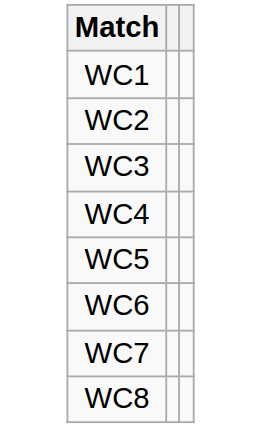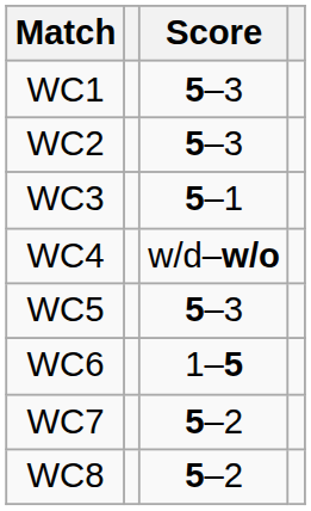+ column: Score | 5–3 | 5–3 | 5–1 | w/d–w/o | 5–3 | 1–5 | 5–2 | 5–2
